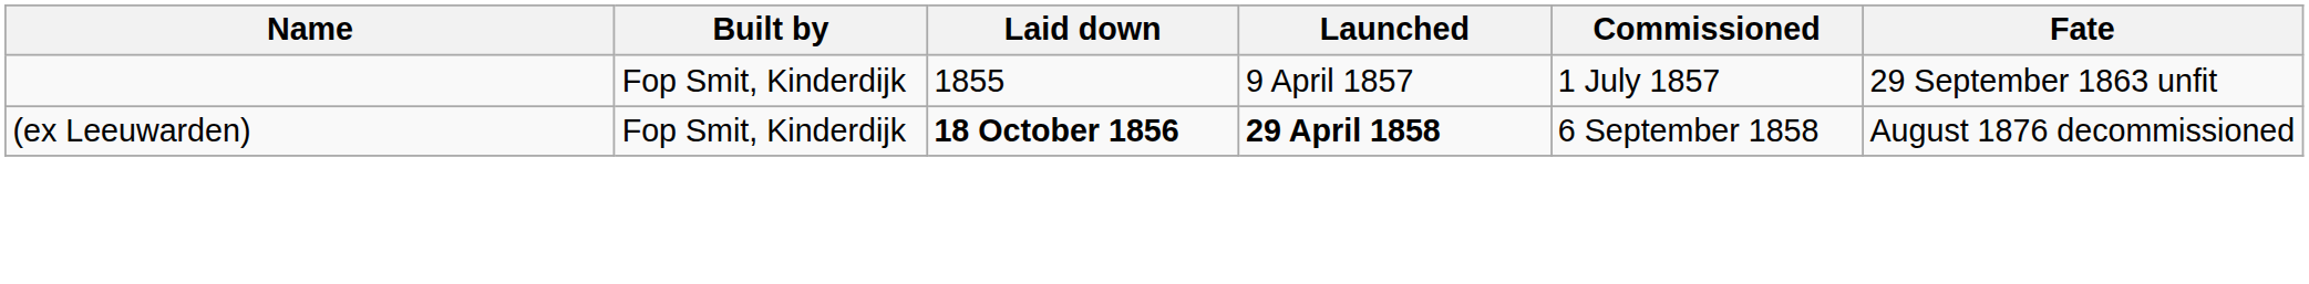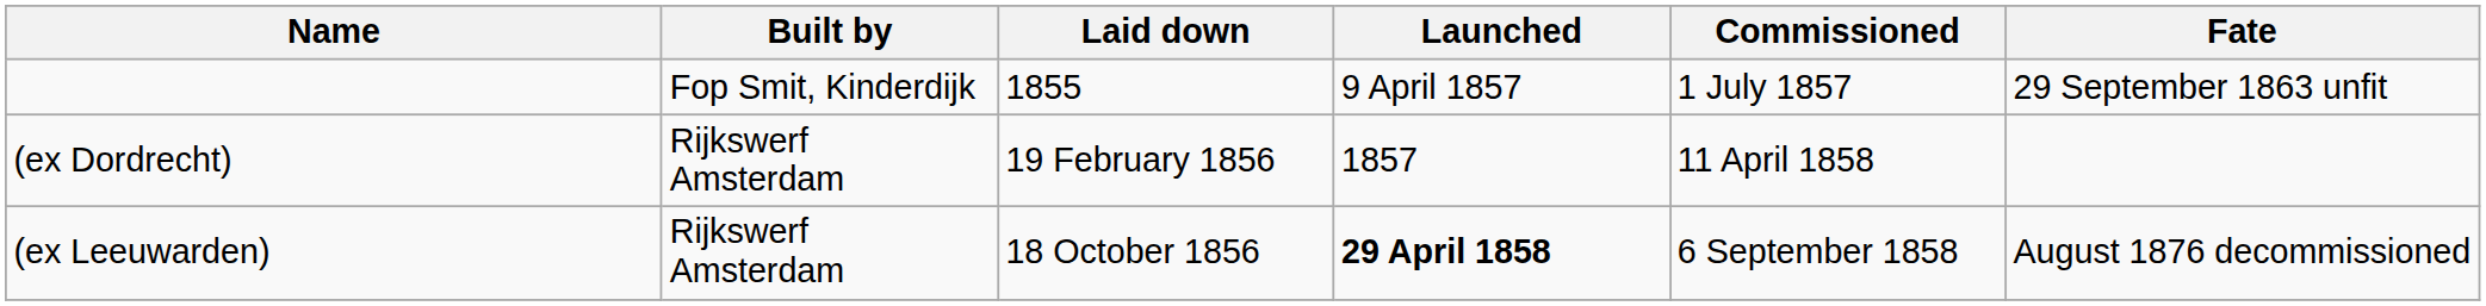+ row: (ex Dordrecht) | Rijkswerf Amsterdam | 19 February 1856 | 1857 | 11 April 1858
(ex Leeuwarden) | Built by: Fop Smit, Kinderdijk -> Rijkswerf Amsterdam
(ex Leeuwarden) | Laid down: bold -> normal
